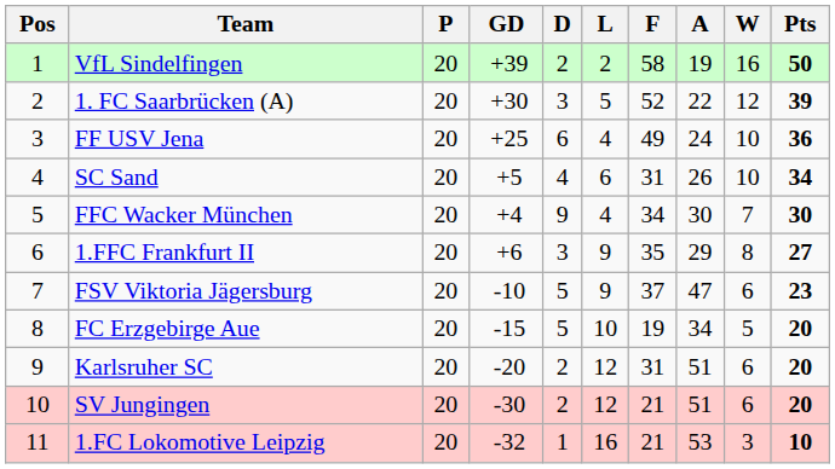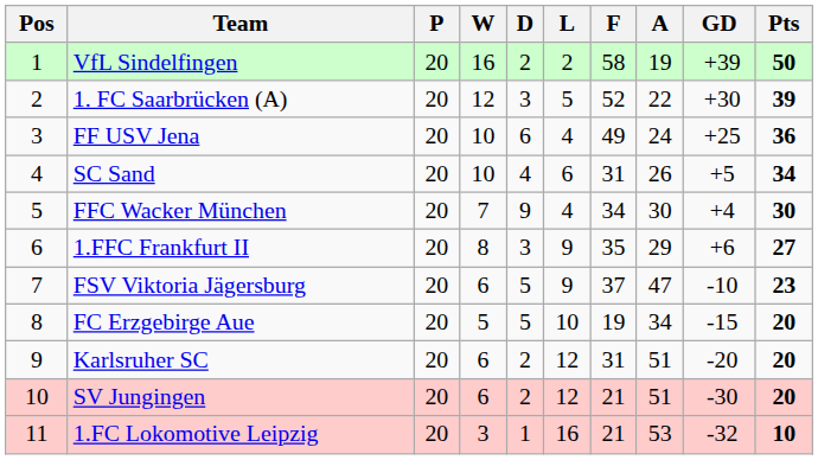columns swapped: W <-> GD
